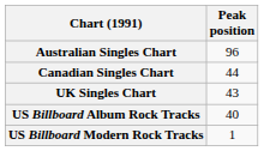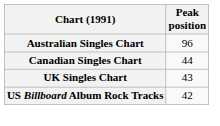US Billboard Album Rock Tracks | Peak position: 40 -> 42
- row: US Billboard Modern Rock Tracks | 1
